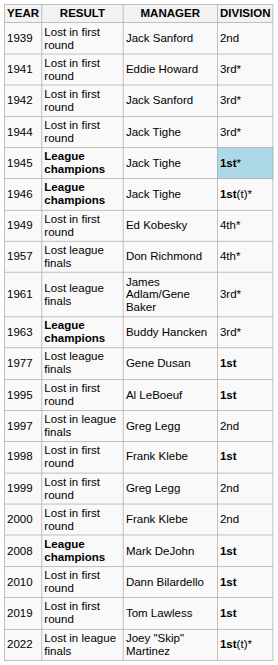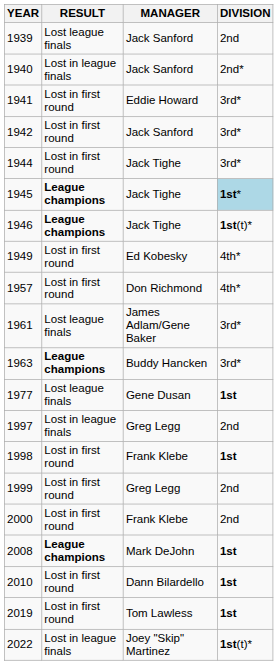1939 | RESULT: Lost in first round -> Lost league finals
+ row: 1940 | Lost in league finals | Jack Sanford | 2nd*
1957 | RESULT: Lost league finals -> Lost in first round
- row: 1995 | Lost in first round | Al LeBoeuf | 1st
